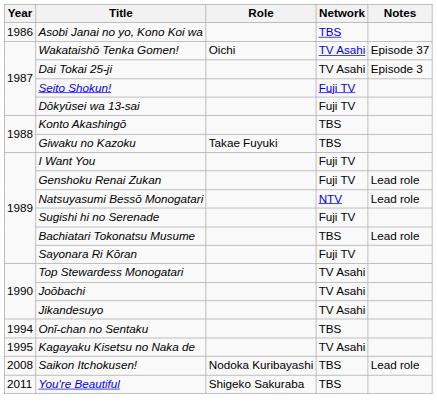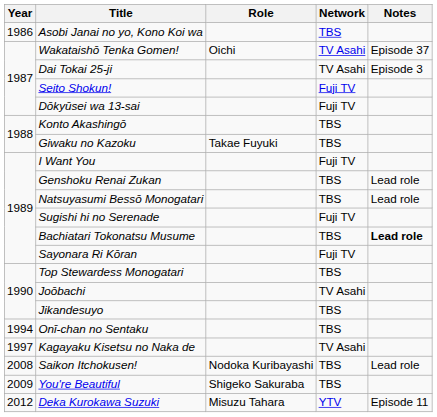Genshoku Renai Zukan | Network: Fuji TV -> TBS
Natsuyasumi Bessō Monogatari | Network: NTV -> TBS
Bachiatari Tokonatsu Musume | Notes: normal -> bold
Top Stewardess Monogatari | Network: TV Asahi -> TBS
Jikandesuyo | Network: TV Asahi -> TBS
Kagayaku Kisetsu no Naka de | Year: 1995 -> 1997
You're Beautiful | Year: 2011 -> 2009
+ row: 2012 | Deka Kurokawa Suzuki | Misuzu Tahara | YTV | Episode 11
